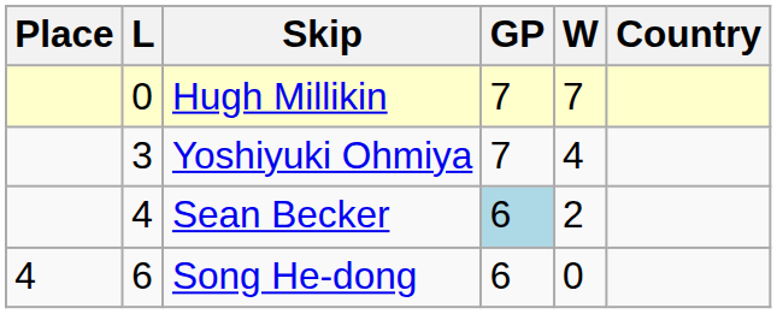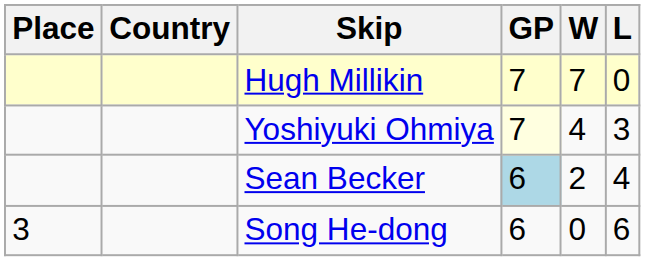columns swapped: Country <-> L
Yoshiyuki Ohmiya | GP: no background -> lightyellow background
Song He-dong | Place: 4 -> 3
